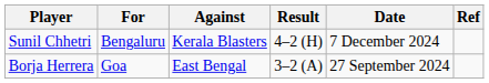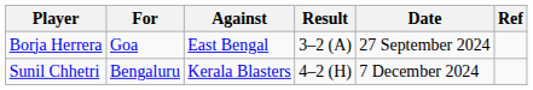rows swapped: Borja Herrera <-> Sunil Chhetri
